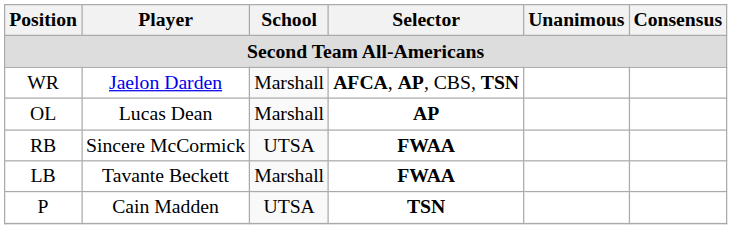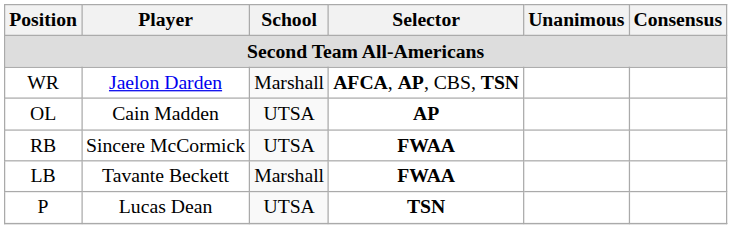OL | Player: Lucas Dean -> Cain Madden
OL | School: Marshall -> UTSA
P | Player: Cain Madden -> Lucas Dean
